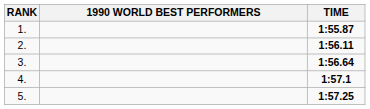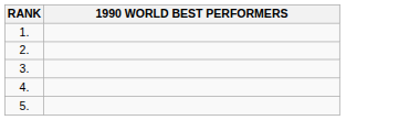- column: TIME | 1:55.87 | 1:56.11 | 1:56.64 | 1:57.1 | 1:57.25
